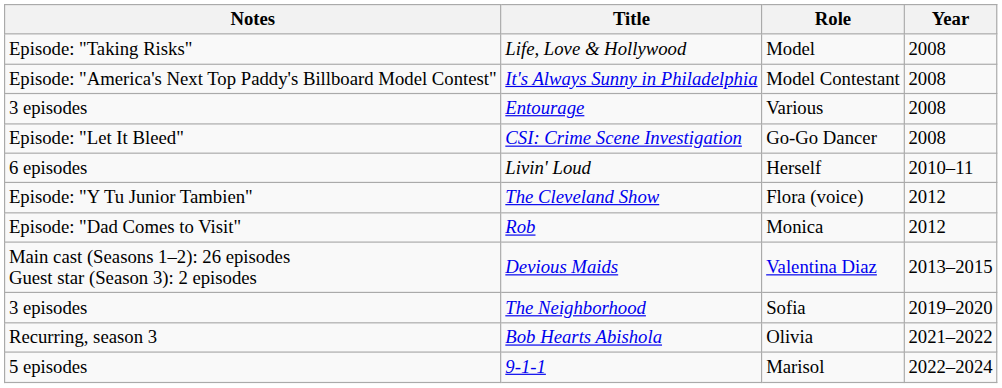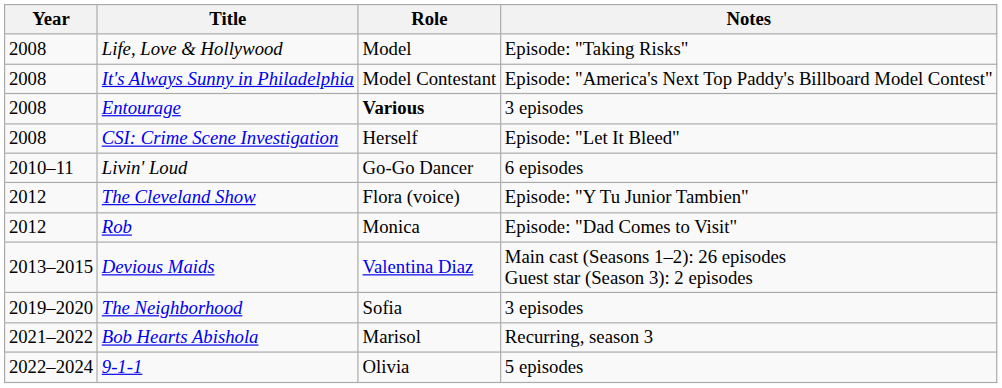columns swapped: Year <-> Notes
Entourage | Role: normal -> bold
CSI: Crime Scene Investigation | Role: Go-Go Dancer -> Herself
Livin' Loud | Role: Herself -> Go-Go Dancer
Bob Hearts Abishola | Role: Olivia -> Marisol
9-1-1 | Role: Marisol -> Olivia
